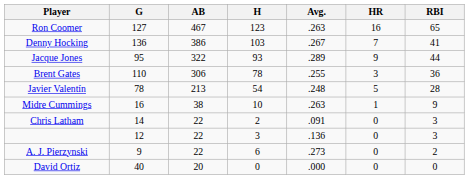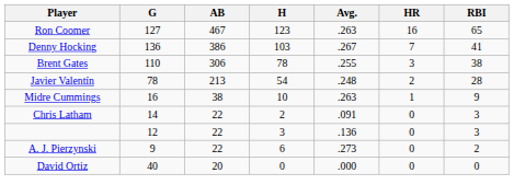- row: Jacque Jones | 95 | 322 | 93 | .289 | 9 | 44
Brent Gates | RBI: 36 -> 38
Javier Valentín | HR: 5 -> 2
